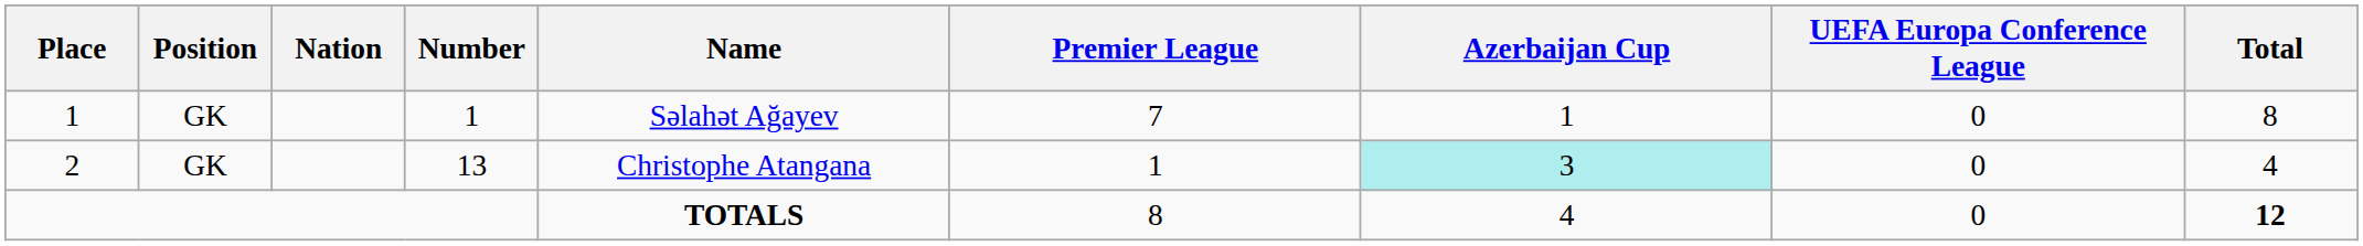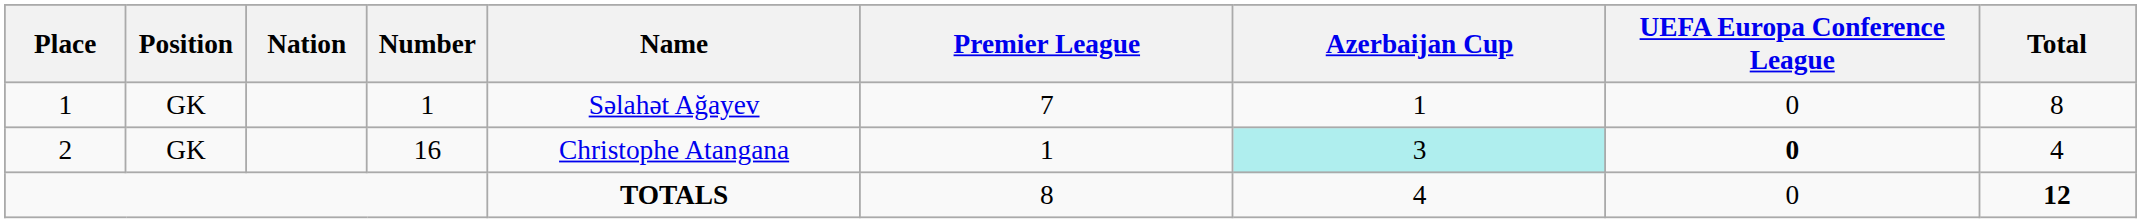2 | Number: 13 -> 16
2 | UEFA Europa Conference League: normal -> bold
